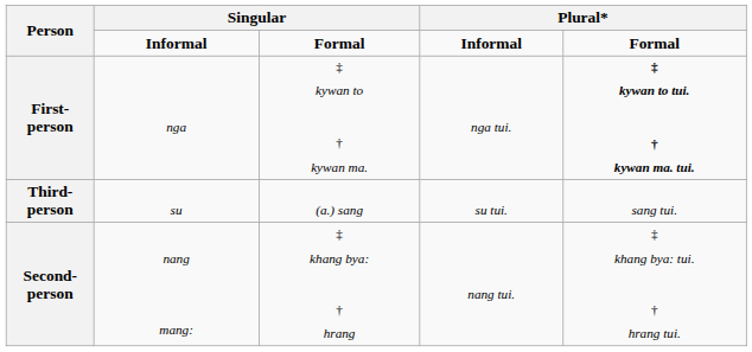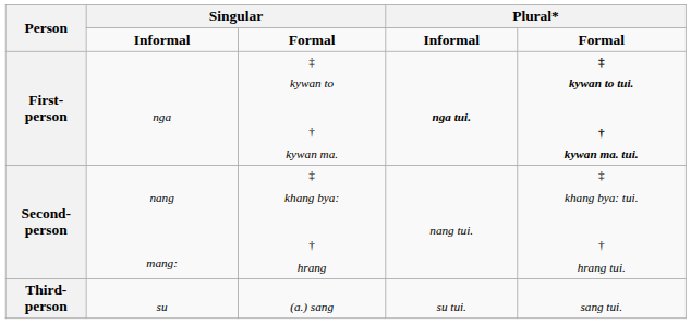First-person | column 4: normal -> bold
rows swapped: Second-person <-> Third-person
